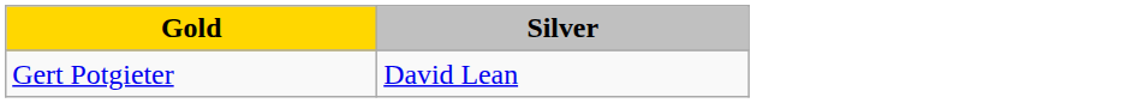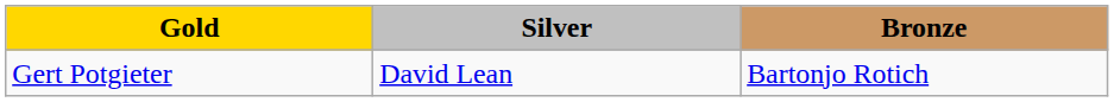+ column: Bronze | Bartonjo Rotich
